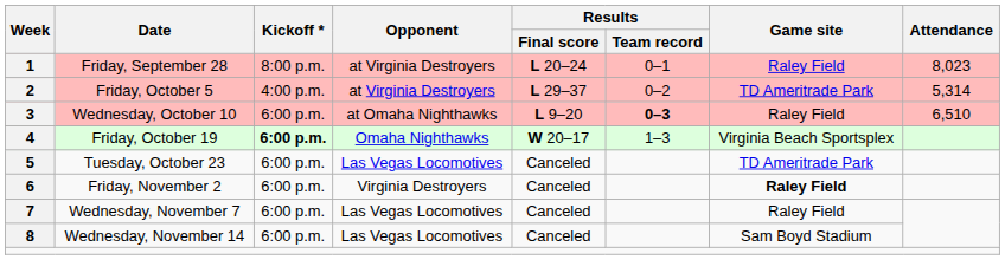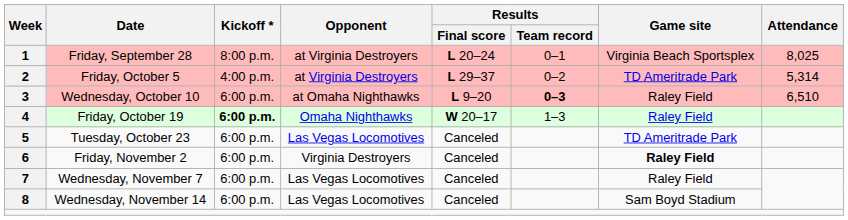Friday, September 28 | Game site: Raley Field -> Virginia Beach Sportsplex
Friday, September 28 | Attendance: 8,023 -> 8,025
Friday, October 19 | Game site: Virginia Beach Sportsplex -> Raley Field
